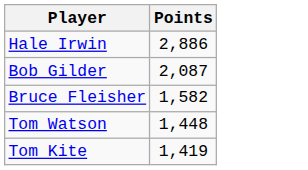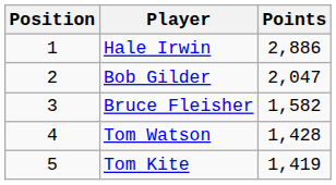+ column: Position | 1 | 2 | 3 | 4 | 5
Bob Gilder | Points: 2,087 -> 2,047
Tom Watson | Points: 1,448 -> 1,428
